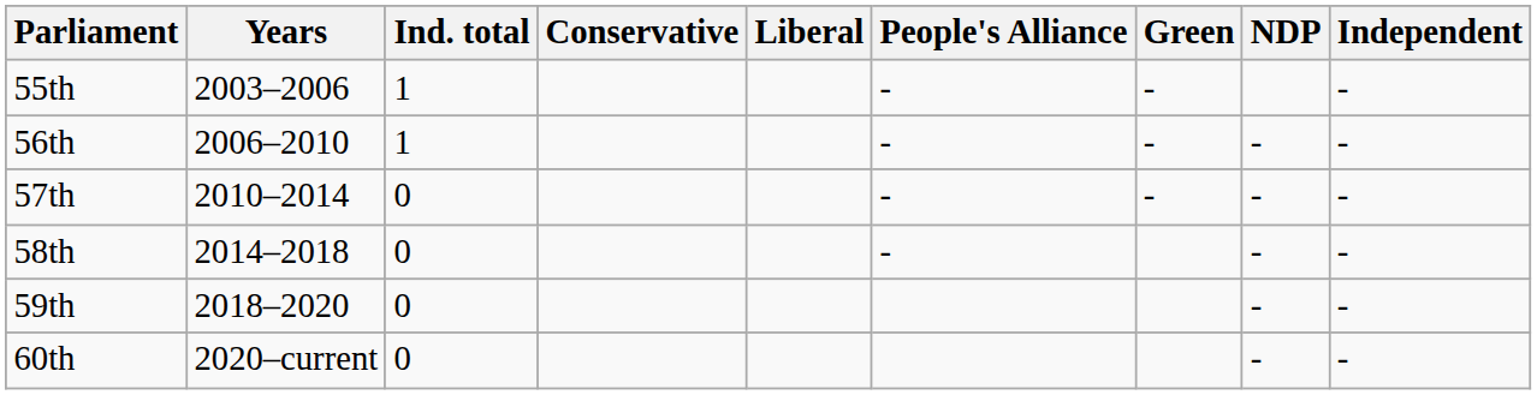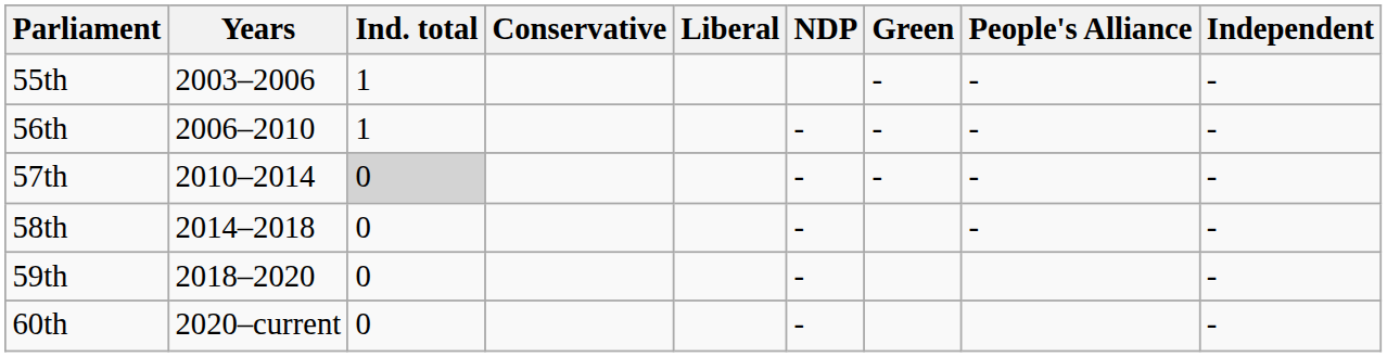columns swapped: NDP <-> People's Alliance
57th | Ind. total: no background -> lightgrey background
